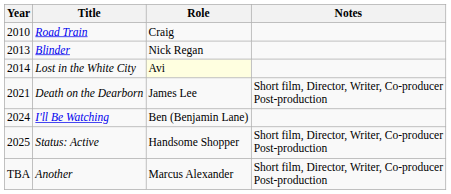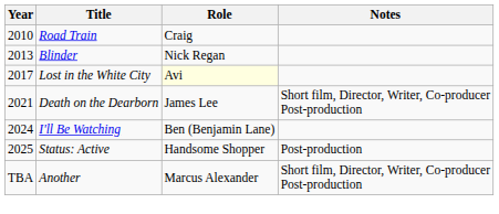Lost in the White City | Year: 2014 -> 2017
Status: Active | Notes: Short film, Director, Writer, Co-producer Post-production -> Post-production
